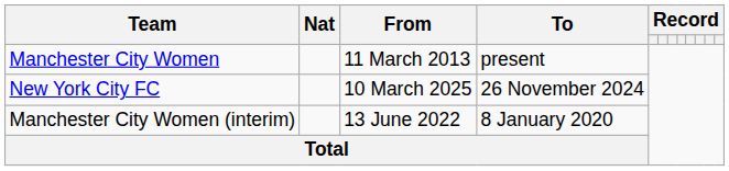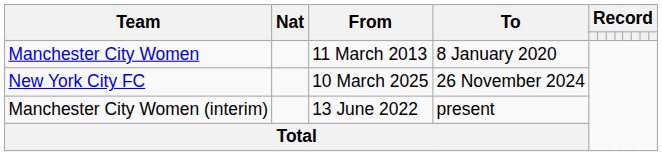Manchester City Women | To: present -> 8 January 2020
Manchester City Women (interim) | To: 8 January 2020 -> present
